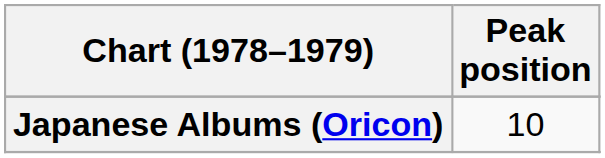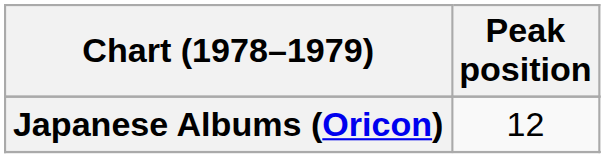Japanese Albums (Oricon) | Peak position: 10 -> 12
